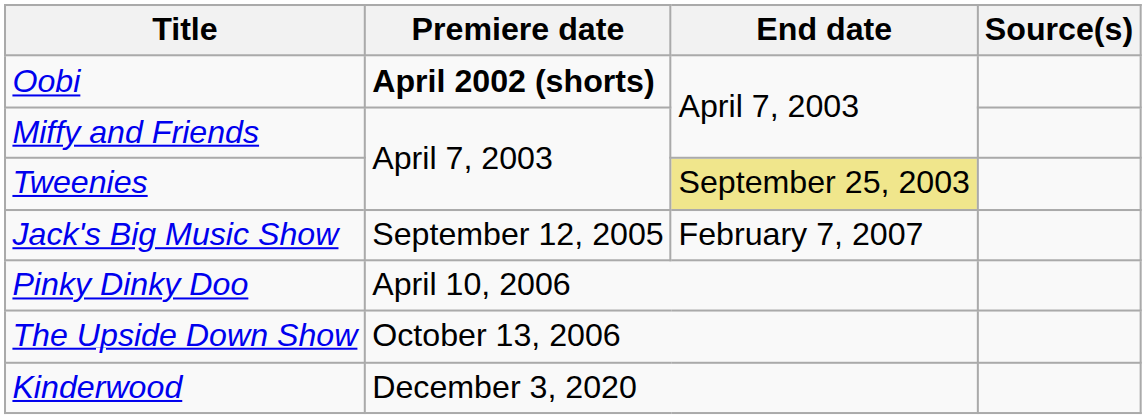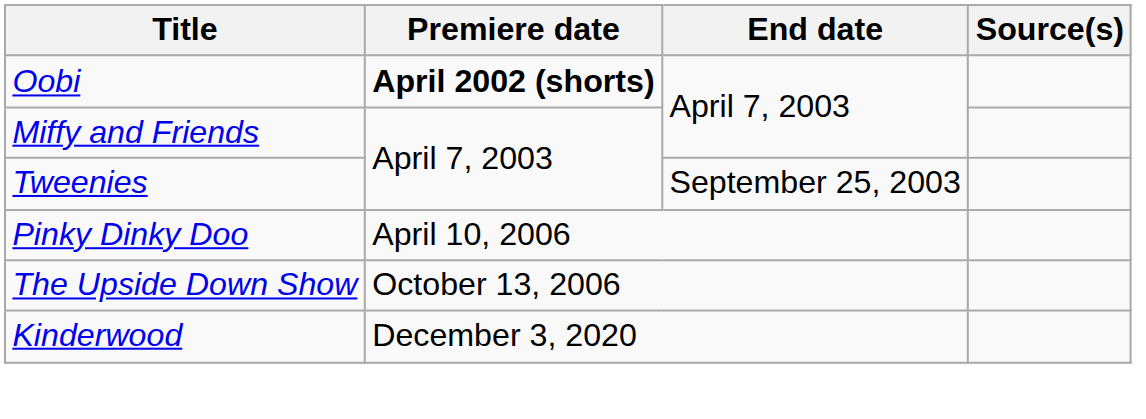Tweenies | End date: khaki background -> no background
- row: Jack's Big Music Show | September 12, 2005 | February 7, 2007
